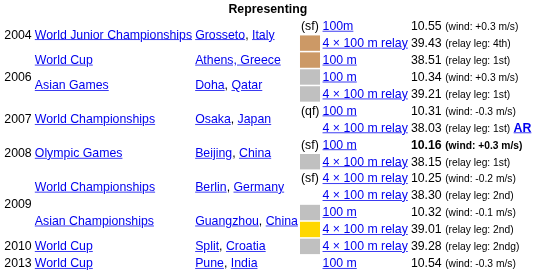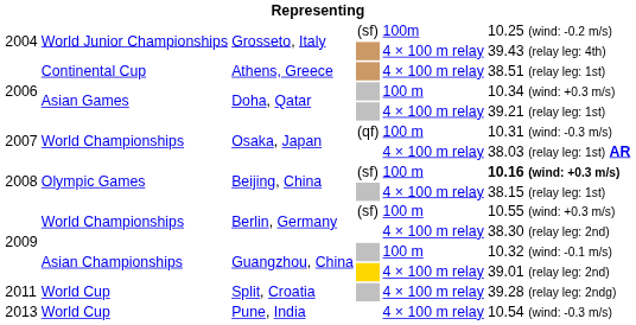Grosseto, Italy / (sf) | column 6: 10.55 (wind: +0.3 m/s) -> 10.25 (wind: -0.2 m/s)
Athens, Greece | column 2: World Cup -> Continental Cup
Athens, Greece | column 5: 100 m -> 4 × 100 m relay
Berlin, Germany / (sf) | column 5: 4 × 100 m relay -> 100 m
Berlin, Germany / (sf) | column 6: 10.25 (wind: -0.2 m/s) -> 10.55 (wind: +0.3 m/s)
Split, Croatia | column 1: 2010 -> 2011
Pune, India | column 5: 100 m -> 4 × 100 m relay
